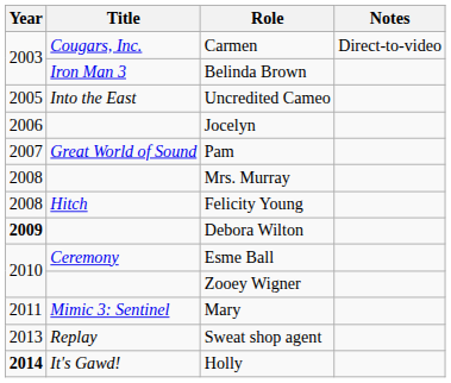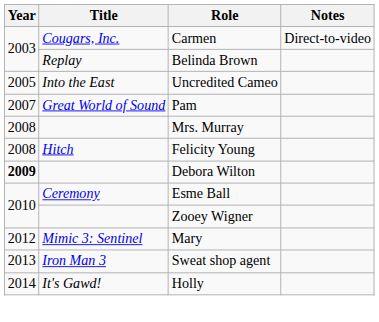Belinda Brown | Title: Iron Man 3 -> Replay
- row: 2006 | Jocelyn
Mary | Year: 2011 -> 2012
Sweat shop agent | Title: Replay -> Iron Man 3
Holly | Year: bold -> normal
